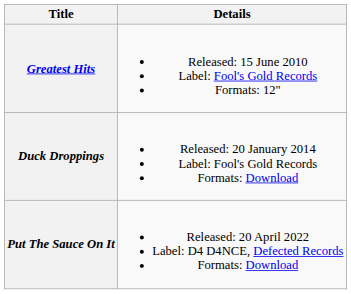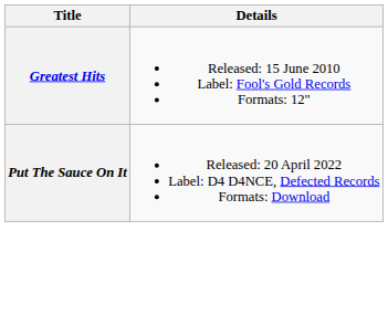- row: Duck Droppings | Released: 20 January 2014 Label: Fool's Gold Records Formats: Download
